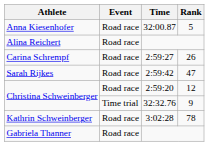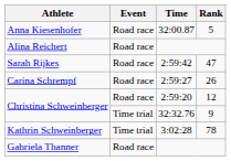rows swapped: Sarah Rijkes <-> Carina Schrempf
Kathrin Schweinberger | Event: Road race -> Time trial
